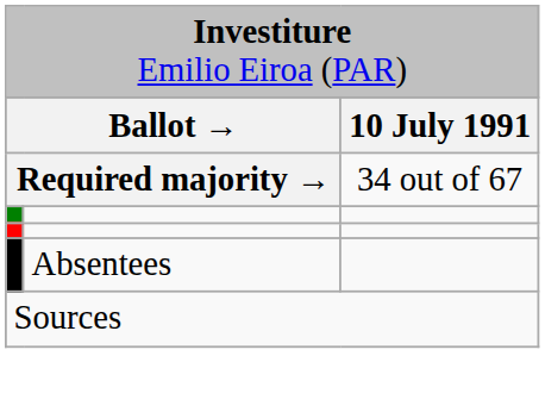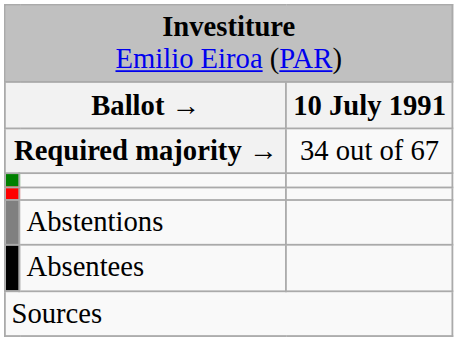+ row: Abstentions
